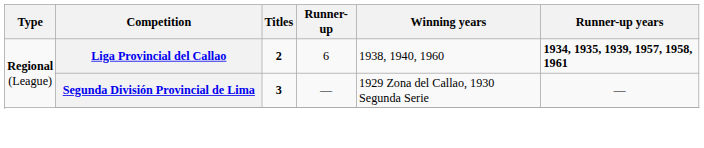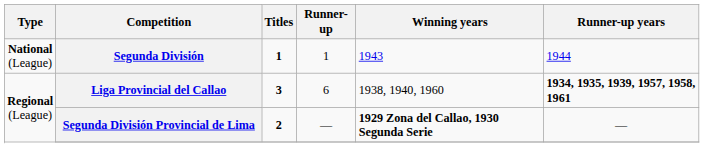+ row: National (League) | Segunda División | 1 | 1 | 1943 | 1944
Liga Provincial del Callao | Titles: 2 -> 3
Segunda División Provincial de Lima | Titles: 3 -> 2
Segunda División Provincial de Lima | Winning years: normal -> bold
